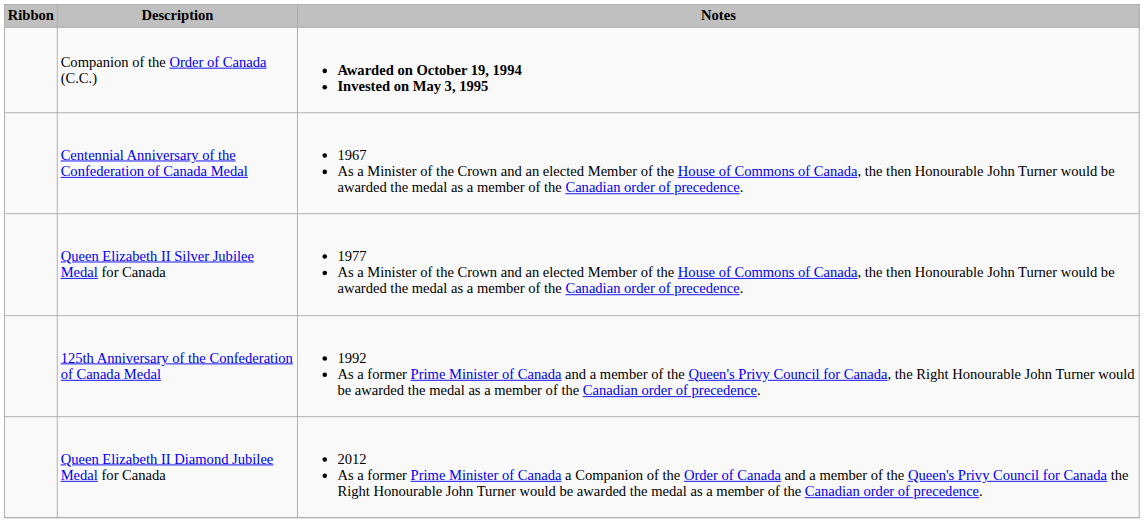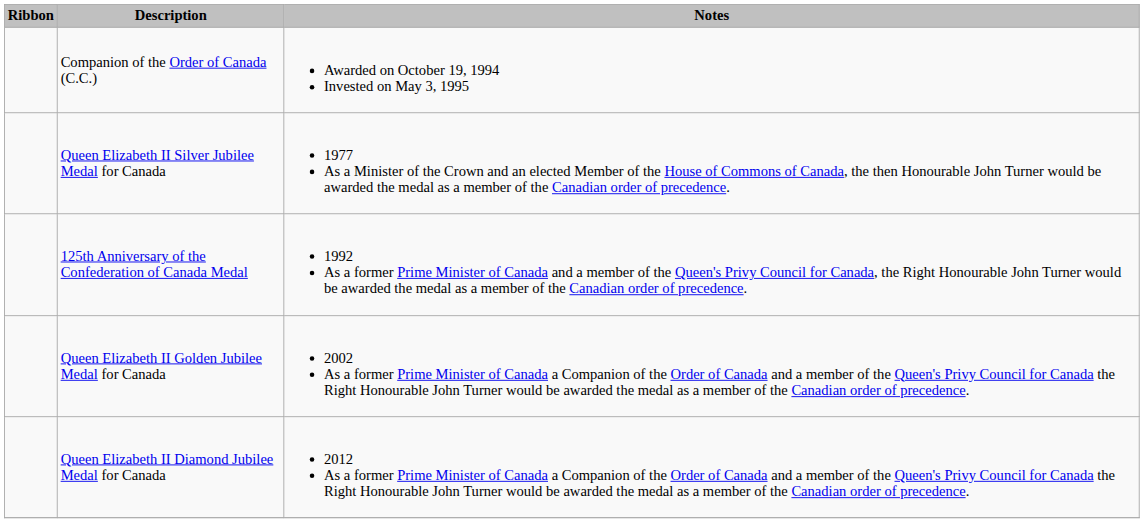Companion of the Order of Canada (C.C.) | Notes: bold -> normal
- row: Centennial Anniversary of the Confederation of Canada Medal | 1967 As a Minister of the Crown and an elected Member of the House of Commons of Canada, the then Honourable John Turner would be awarded the medal as a member of the Canadian order of precedence.
+ row: Queen Elizabeth II Golden Jubilee Medal for Canada | 2002 As a former Prime Minister of Canada a Companion of the Order of Canada and a member of the Queen's Privy Council for Canada the Right Honourable John Turner would be awarded the medal as a member of the Canadian order of precedence.
